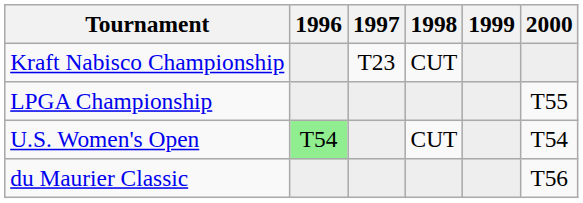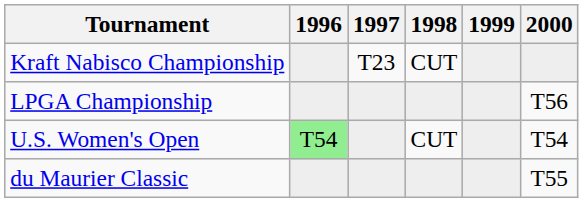LPGA Championship | 2000: T55 -> T56
du Maurier Classic | 2000: T56 -> T55
